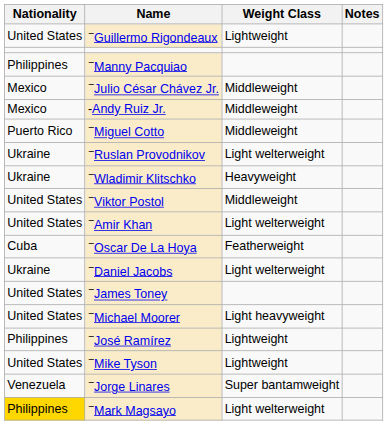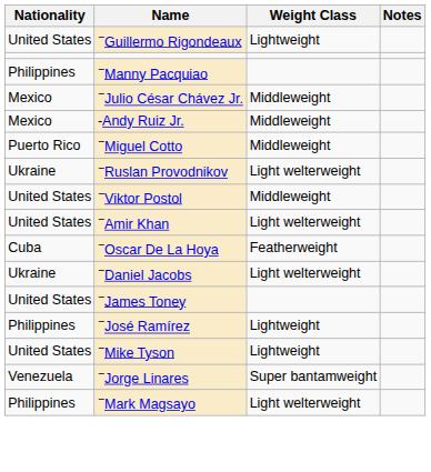- row: Ukraine | −Wladimir Klitschko | Heavyweight
- row: United States | −Michael Moorer | Light heavyweight
−Mark Magsayo | Nationality: gold background -> no background
